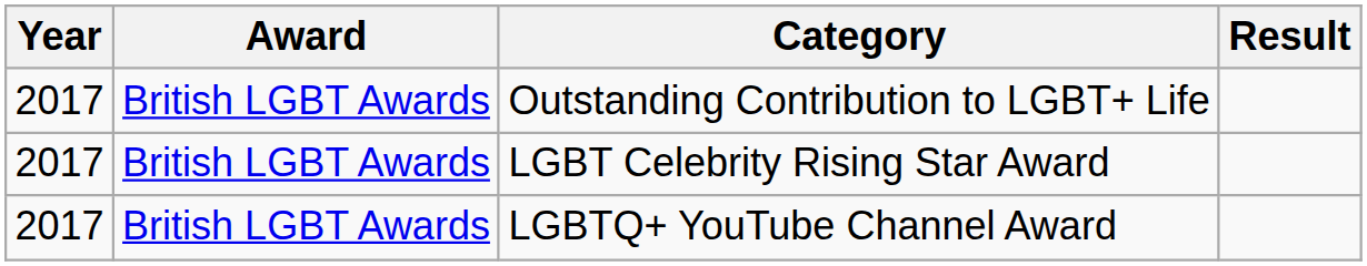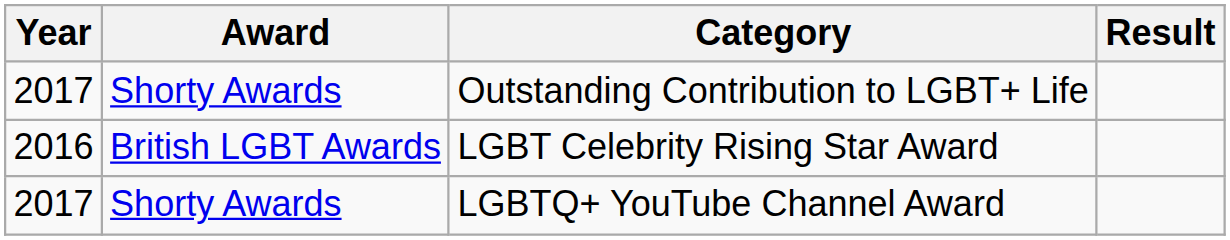Outstanding Contribution to LGBT+ Life | Award: British LGBT Awards -> Shorty Awards
LGBT Celebrity Rising Star Award | Year: 2017 -> 2016
LGBTQ+ YouTube Channel Award | Award: British LGBT Awards -> Shorty Awards
